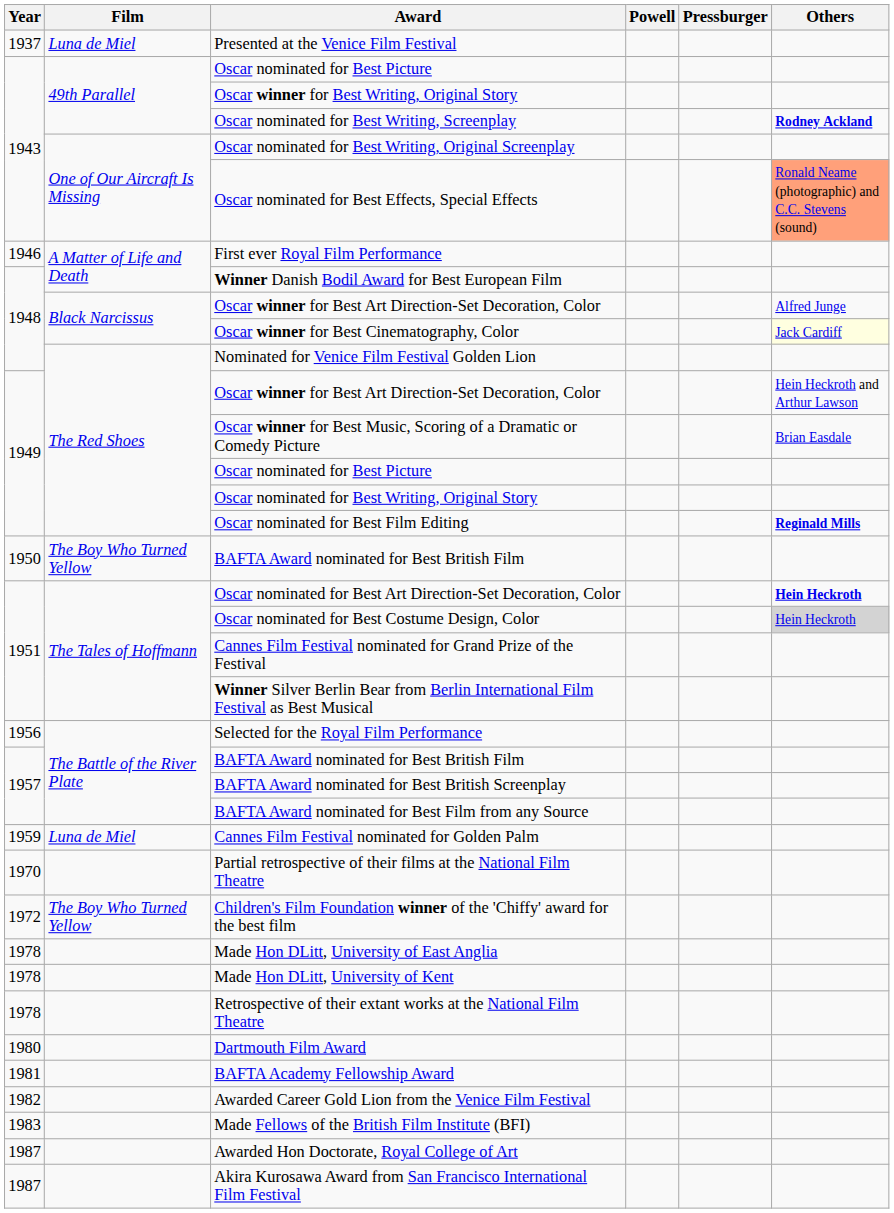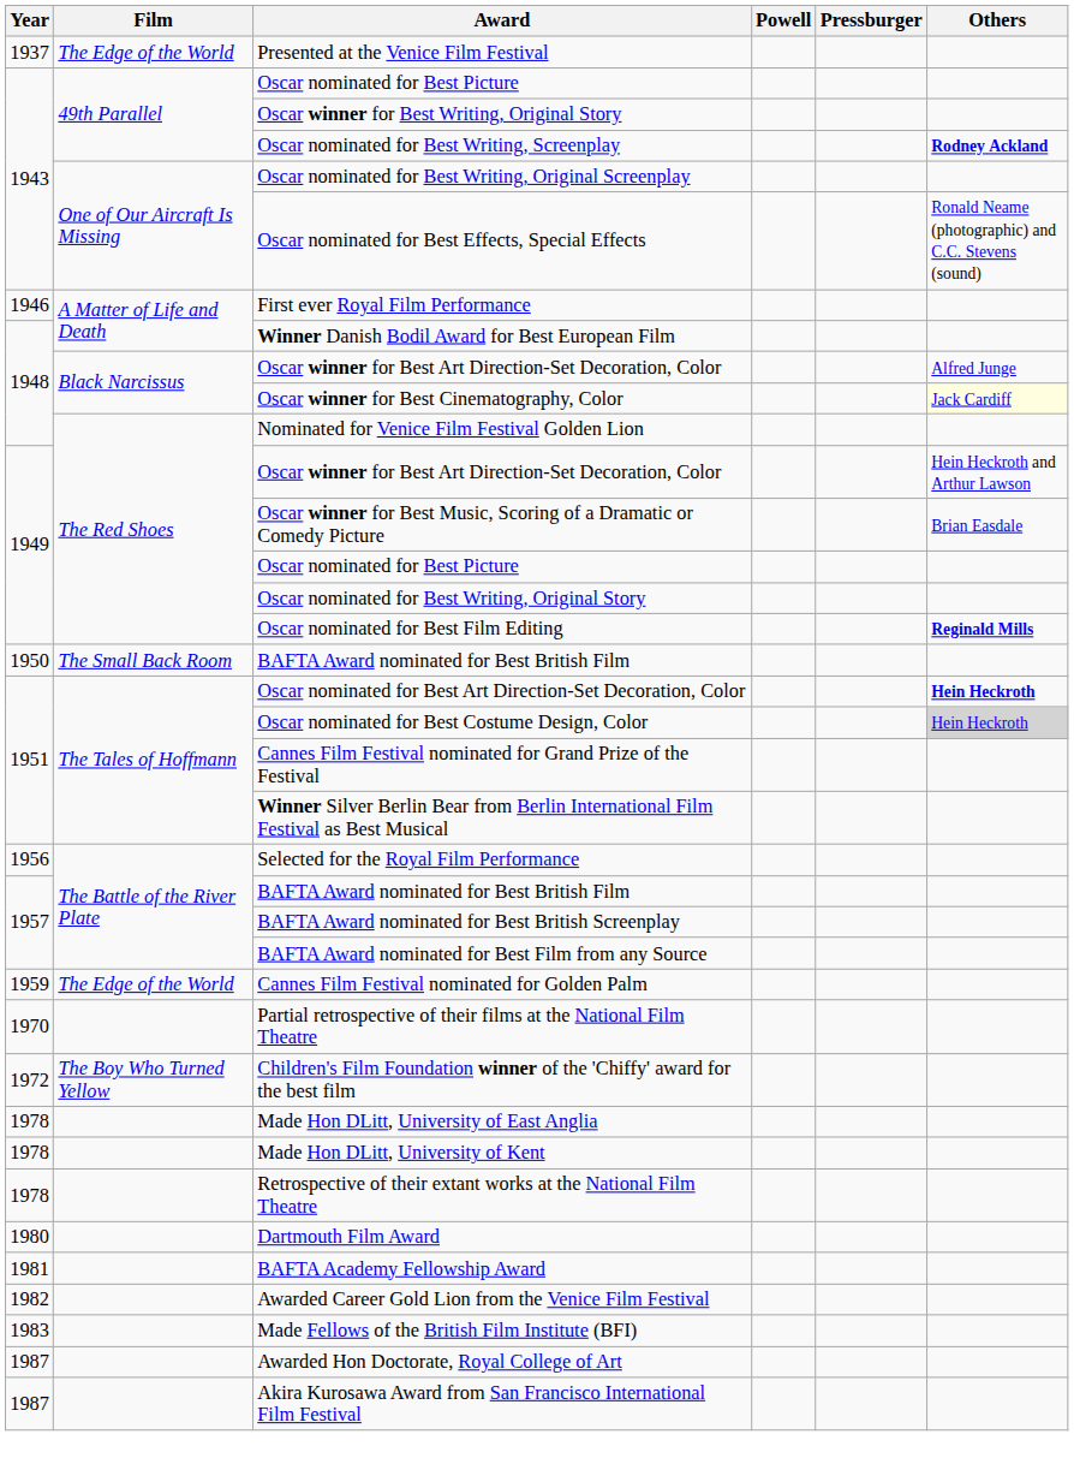Presented at the Venice Film Festival | Film: Luna de Miel -> The Edge of the World
Oscar nominated for Best Effects, Special Effects | Others: lightsalmon background -> no background
1950 / BAFTA Award nominated for Best British Film | Film: The Boy Who Turned Yellow -> The Small Back Room
Cannes Film Festival nominated for Golden Palm | Film: Luna de Miel -> The Edge of the World
